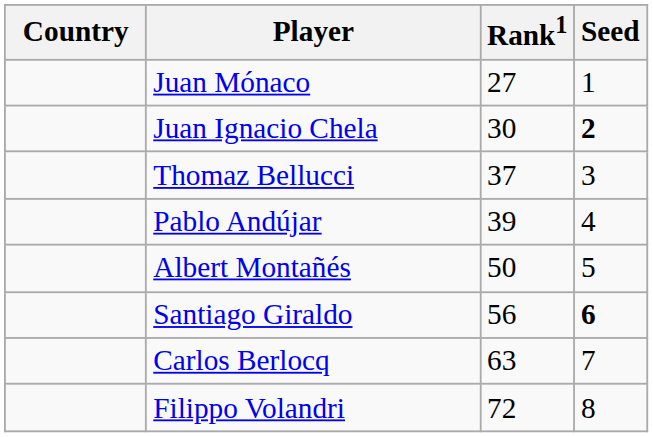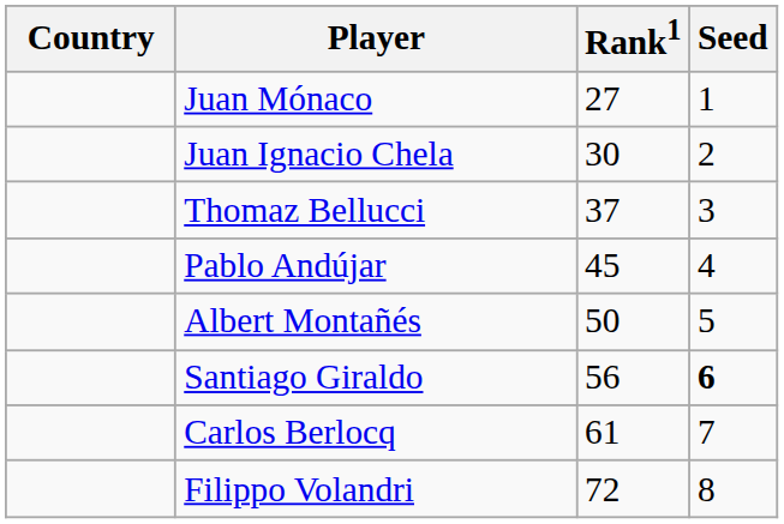Juan Ignacio Chela | Seed: bold -> normal
Pablo Andújar | Rank1: 39 -> 45
Carlos Berlocq | Rank1: 63 -> 61
